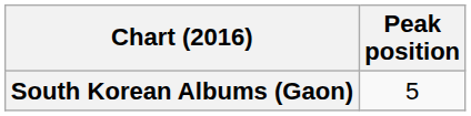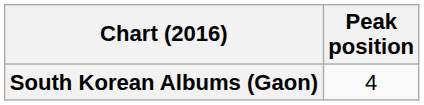South Korean Albums (Gaon) | Peak position: 5 -> 4
